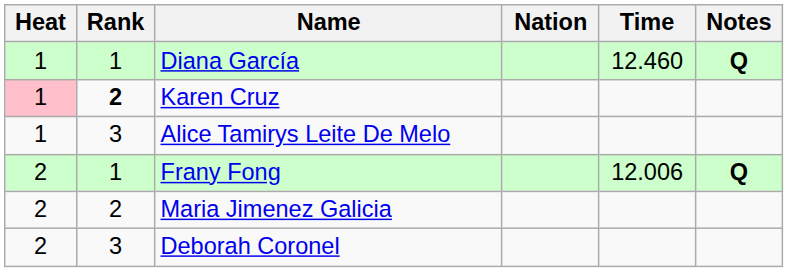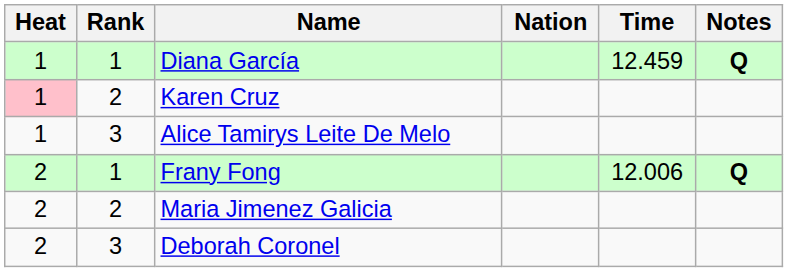Diana García | Time: 12.460 -> 12.459
Karen Cruz | Rank: bold -> normal
